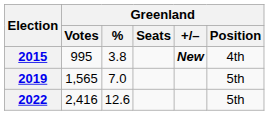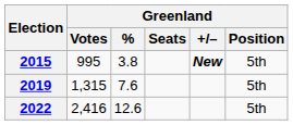2015 | Greenland / Position: 4th -> 5th
2019 | Greenland / Votes: 1,565 -> 1,315
2019 | Greenland / %: 7.0 -> 7.6
